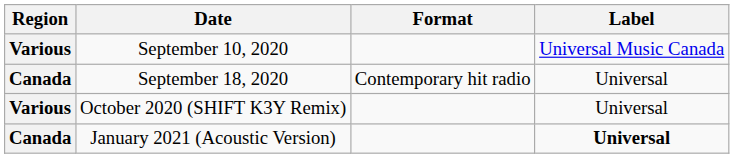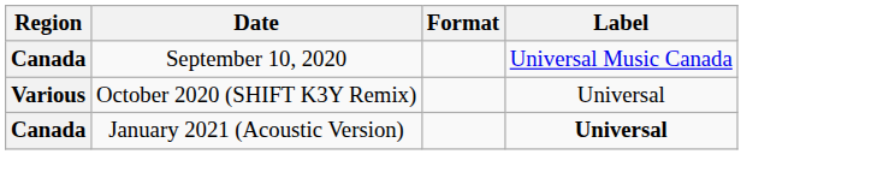September 10, 2020 | Region: Various -> Canada
- row: Canada | September 18, 2020 | Contemporary hit radio | Universal
